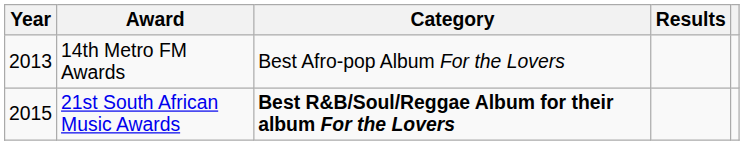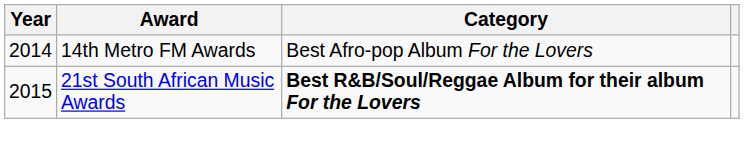- column: Results
14th Metro FM Awards | Year: 2013 -> 2014
